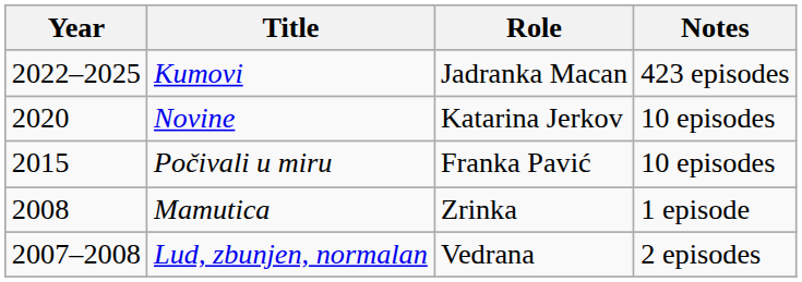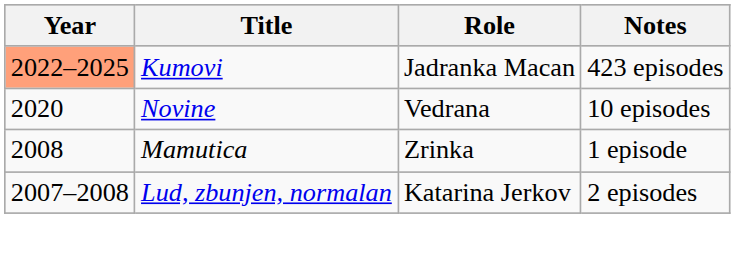Kumovi | Year: no background -> lightsalmon background
Novine | Role: Katarina Jerkov -> Vedrana
- row: 2015 | Počivali u miru | Franka Pavić | 10 episodes
Lud, zbunjen, normalan | Role: Vedrana -> Katarina Jerkov
